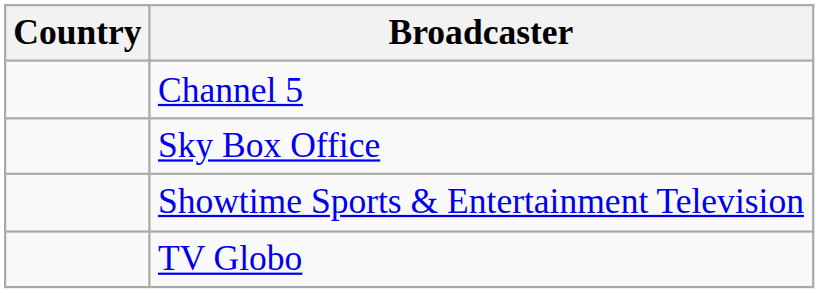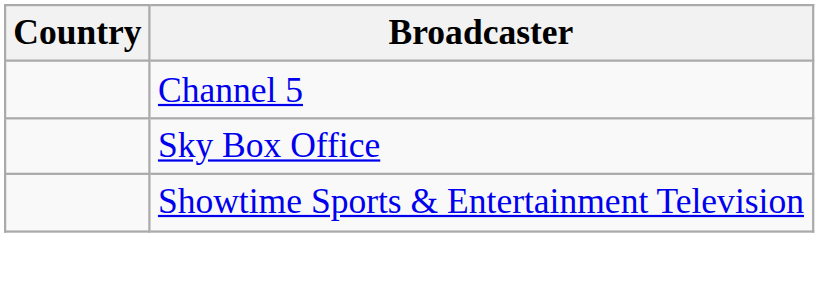- row: TV Globo
